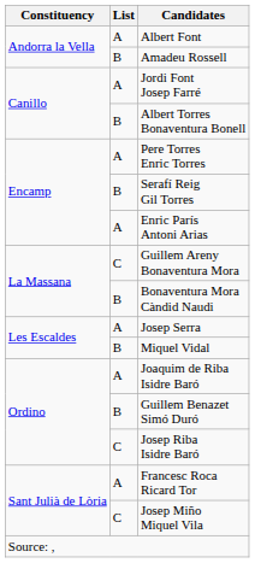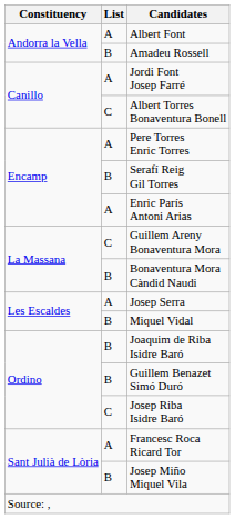Albert Torres Bonaventura Bonell | List: B -> C
Joaquim de Riba Isidre Baró | List: A -> B
Josep Miño Miquel Vila | List: C -> B
